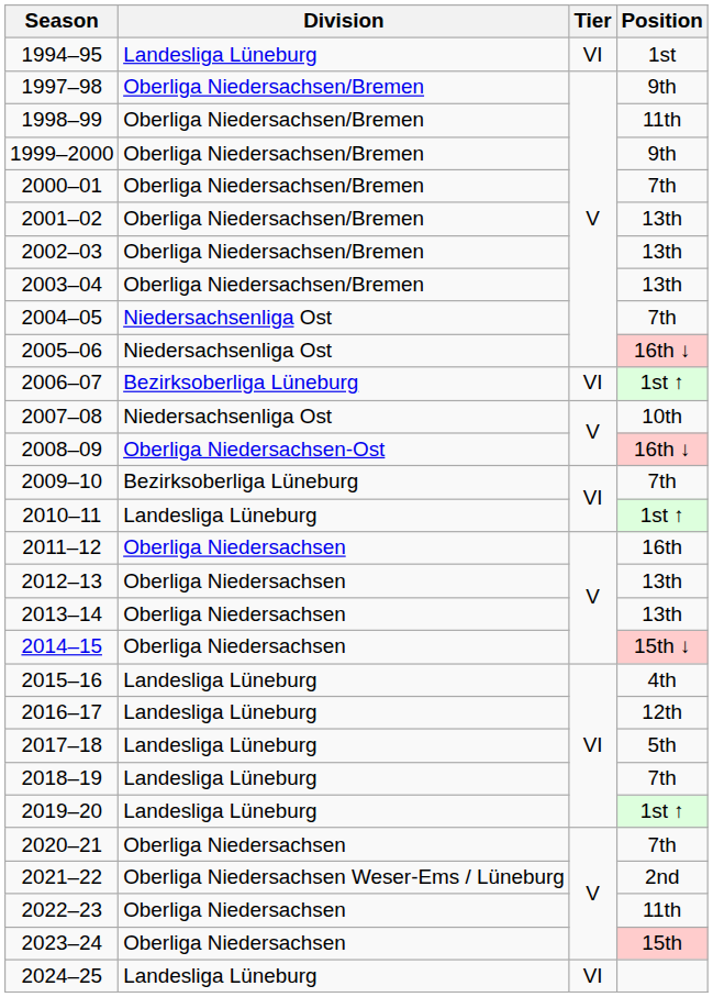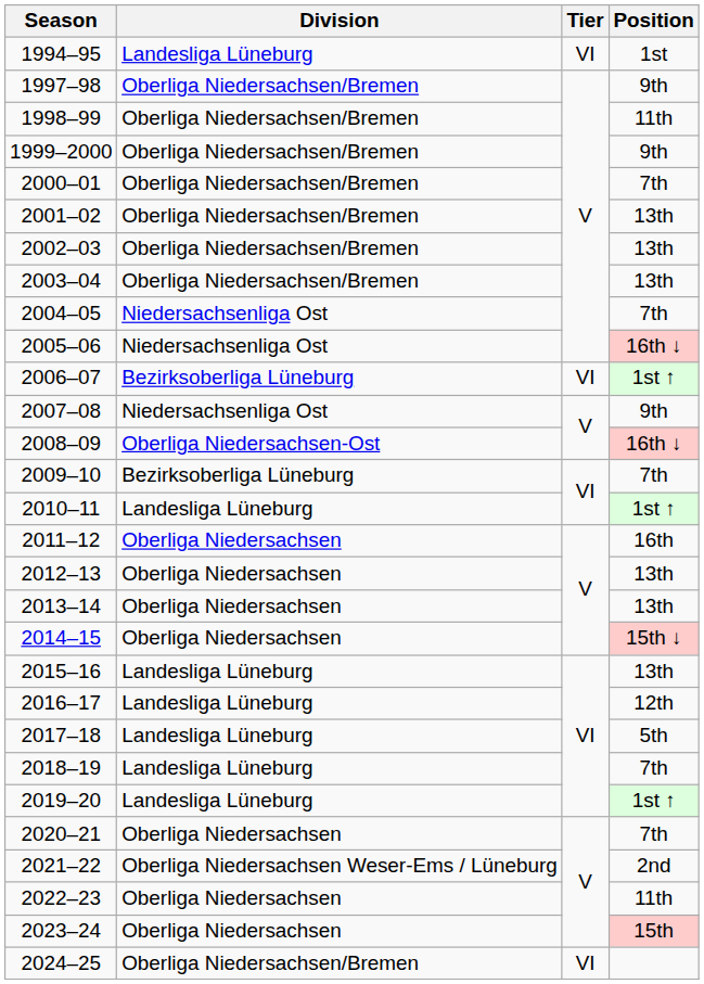2007–08 | Position: 10th -> 9th
2015–16 | Position: 4th -> 13th
2024–25 | Division: Landesliga Lüneburg -> Oberliga Niedersachsen/Bremen
